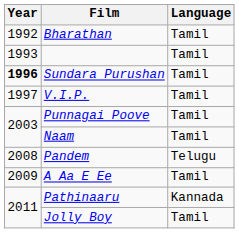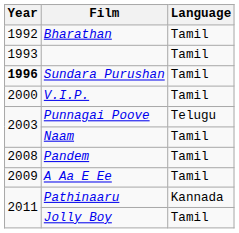V.I.P. | Year: 1997 -> 2000
Punnagai Poove | Language: Tamil -> Telugu
Pandem | Language: Telugu -> Tamil
